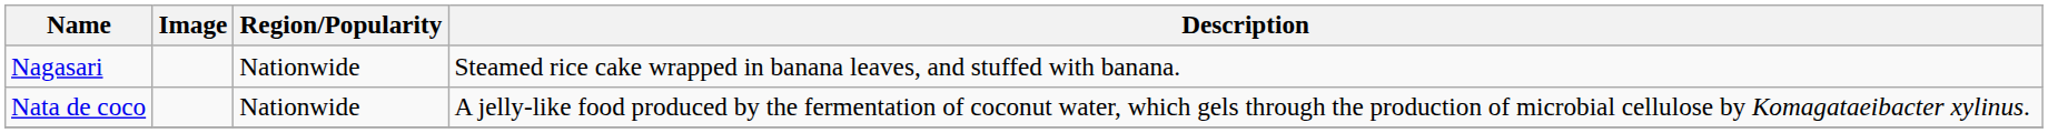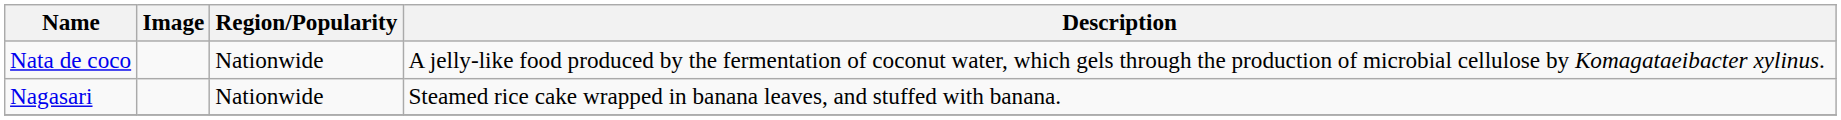rows swapped: Nagasari <-> Nata de coco
